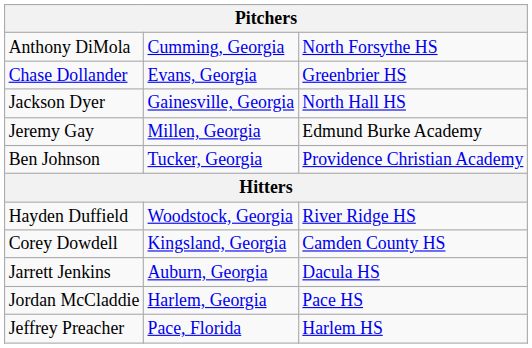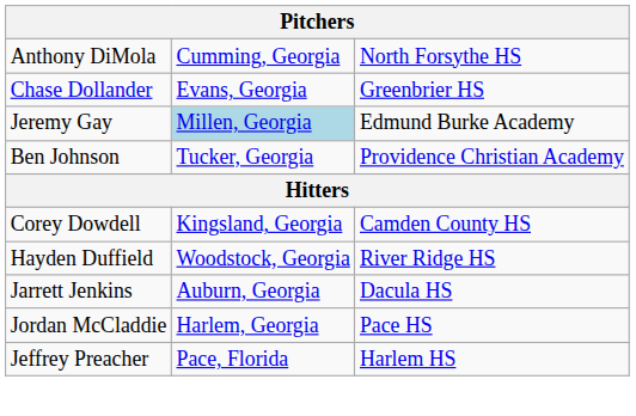- row: Jackson Dyer | Gainesville, Georgia | North Hall HS
Jeremy Gay | column 2: no background -> lightblue background
rows swapped: Corey Dowdell <-> Hayden Duffield
